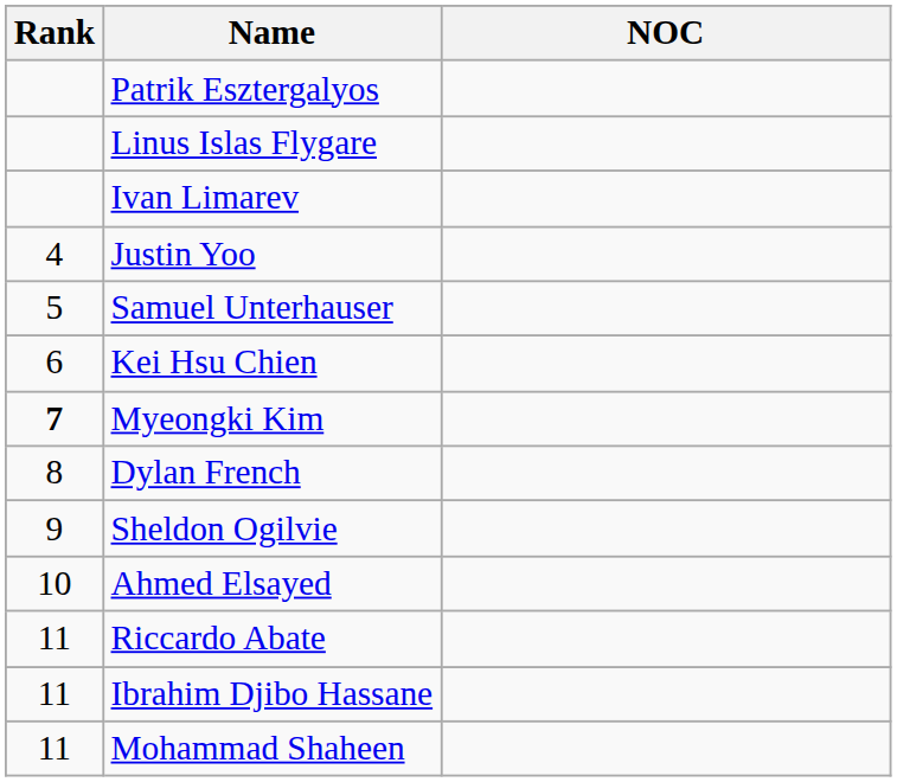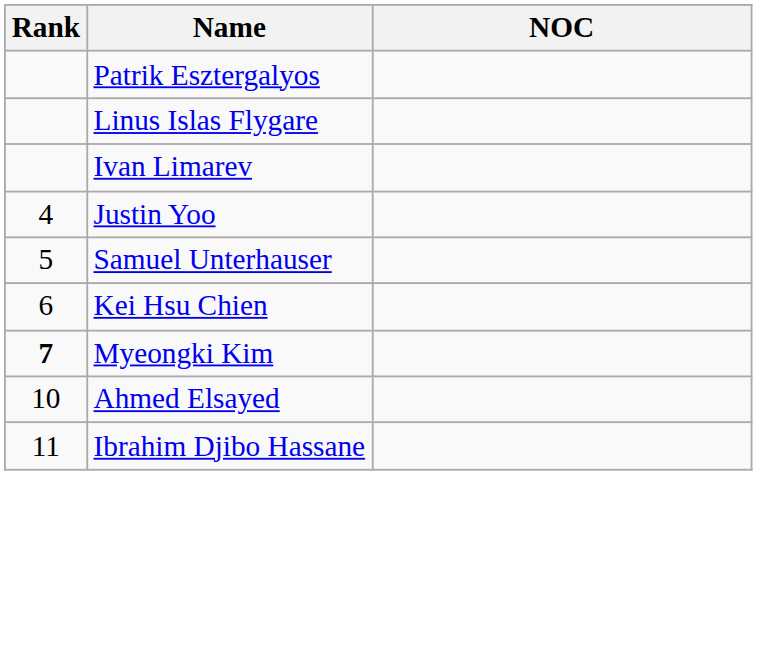- row: 8 | Dylan French
- row: 9 | Sheldon Ogilvie
- row: 11 | Riccardo Abate
- row: 11 | Mohammad Shaheen
